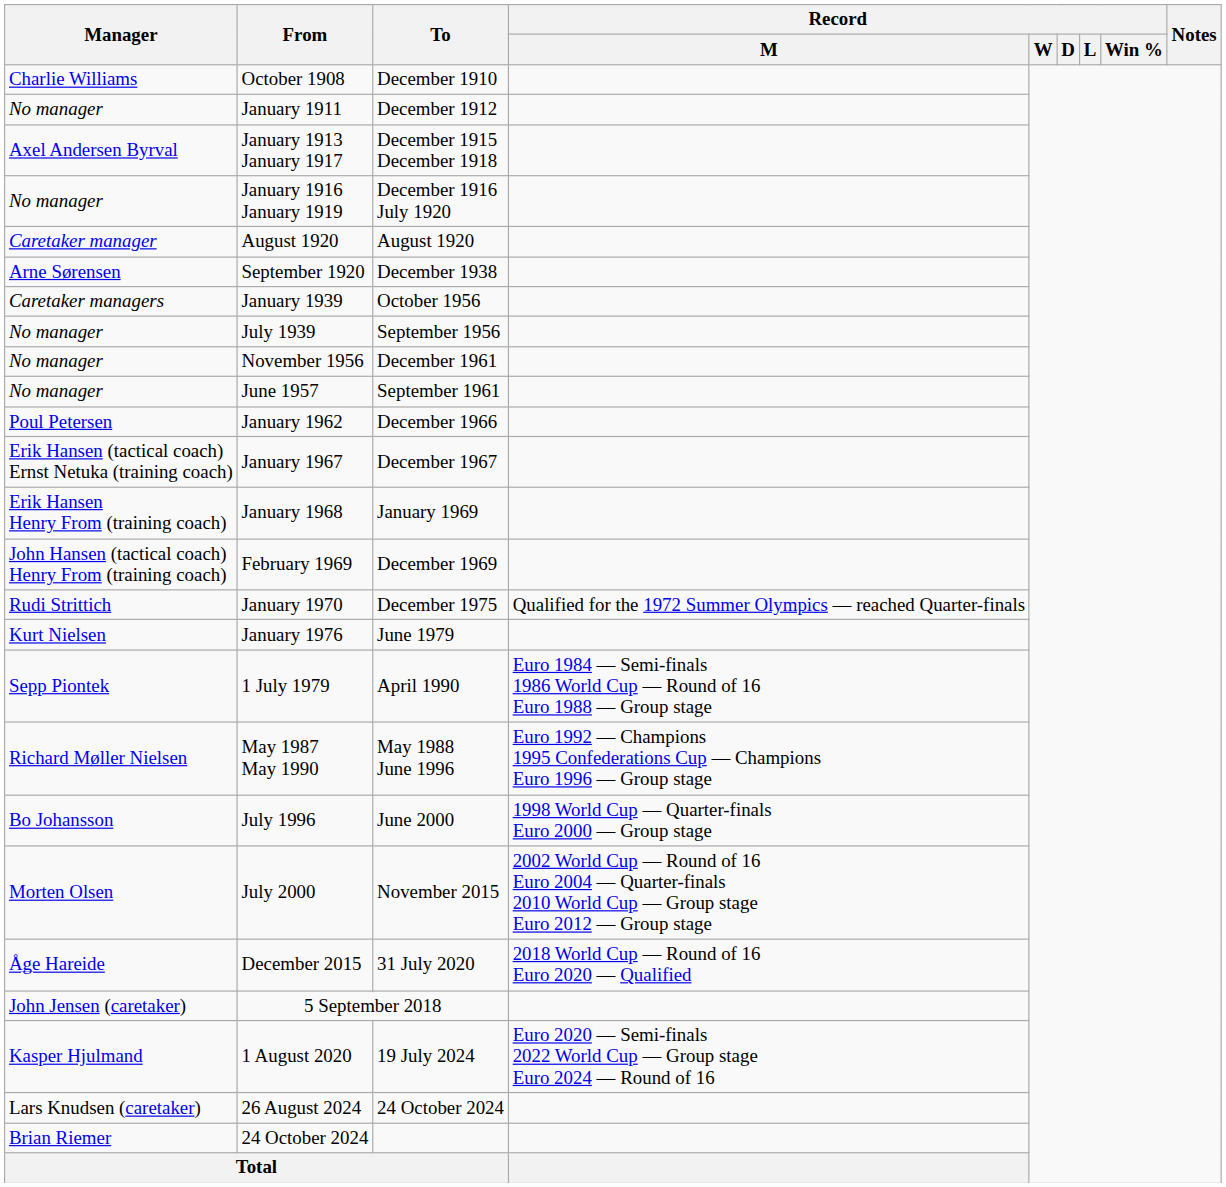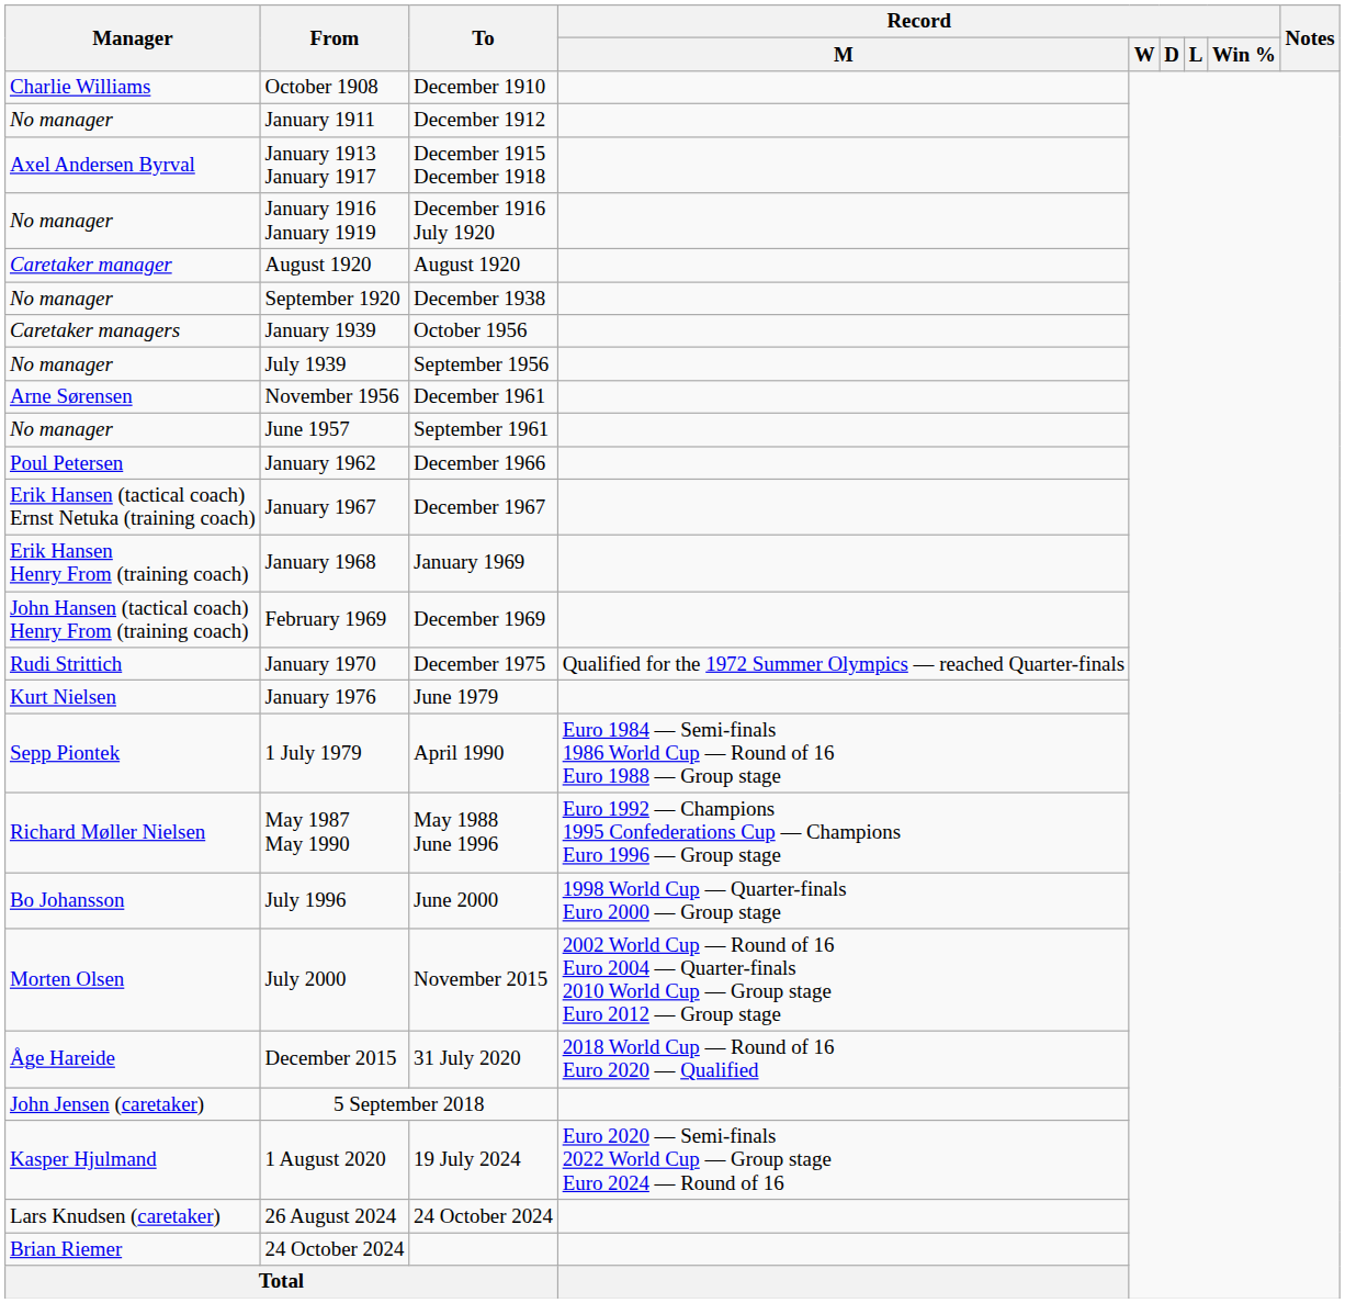September 1920 | Manager: Arne Sørensen -> No manager
November 1956 | Manager: No manager -> Arne Sørensen
